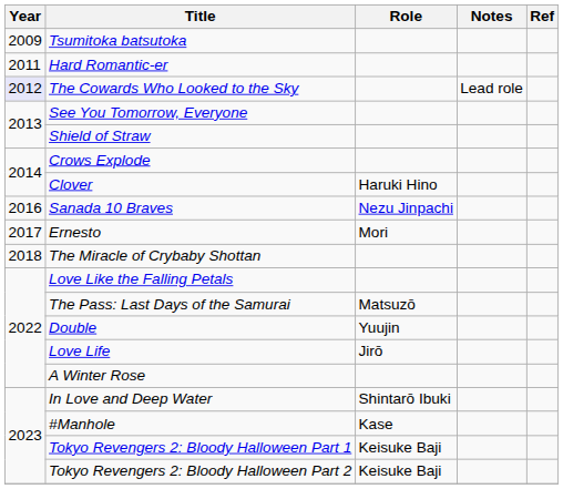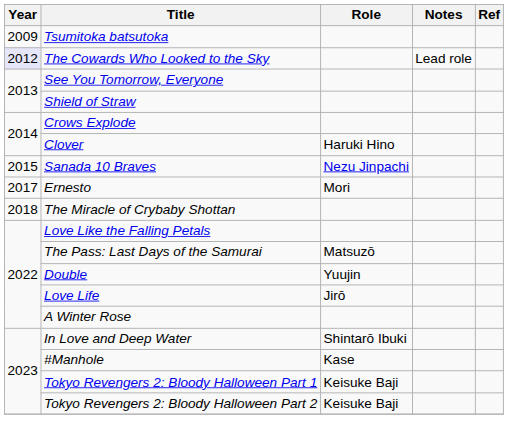- row: 2011 | Hard Romantic-er
Sanada 10 Braves | Year: 2016 -> 2015
